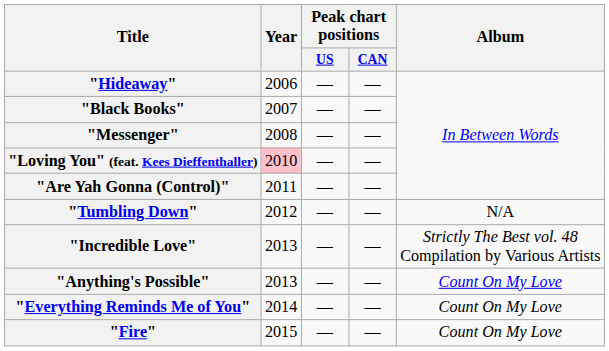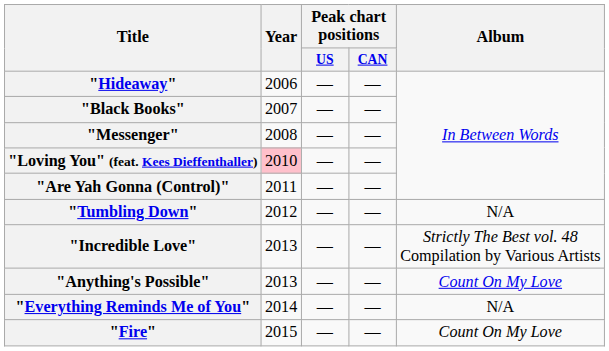"Everything Reminds Me of You" | Album: Count On My Love -> N/A
